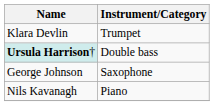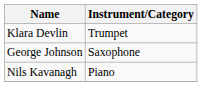- row: Ursula Harrison† | Double bass
